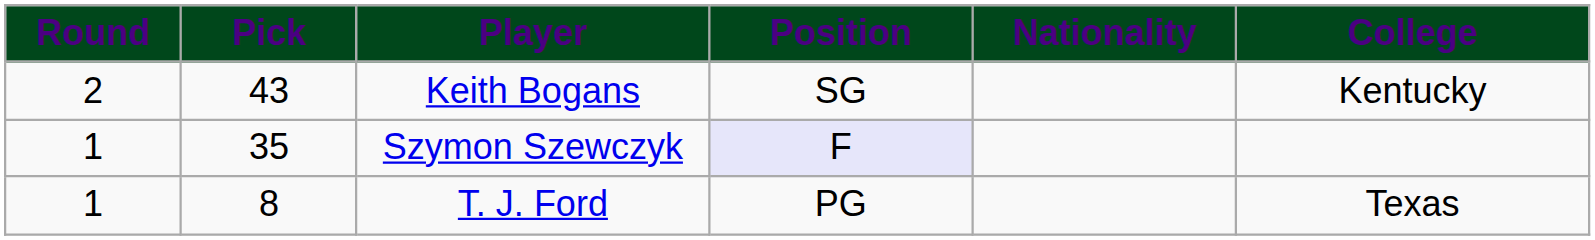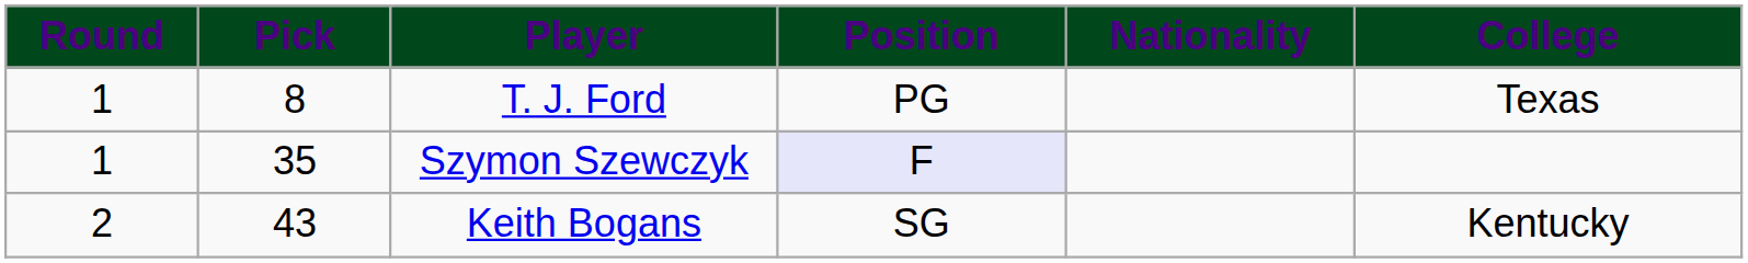rows swapped: T. J. Ford <-> Keith Bogans
